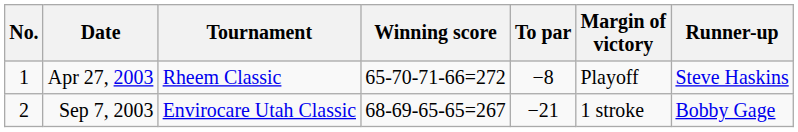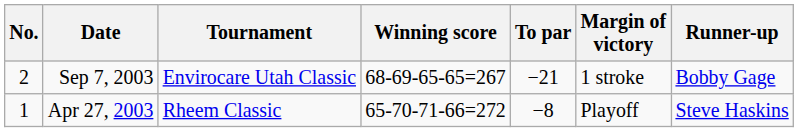rows swapped: Apr 27, 2003 <-> Sep 7, 2003
